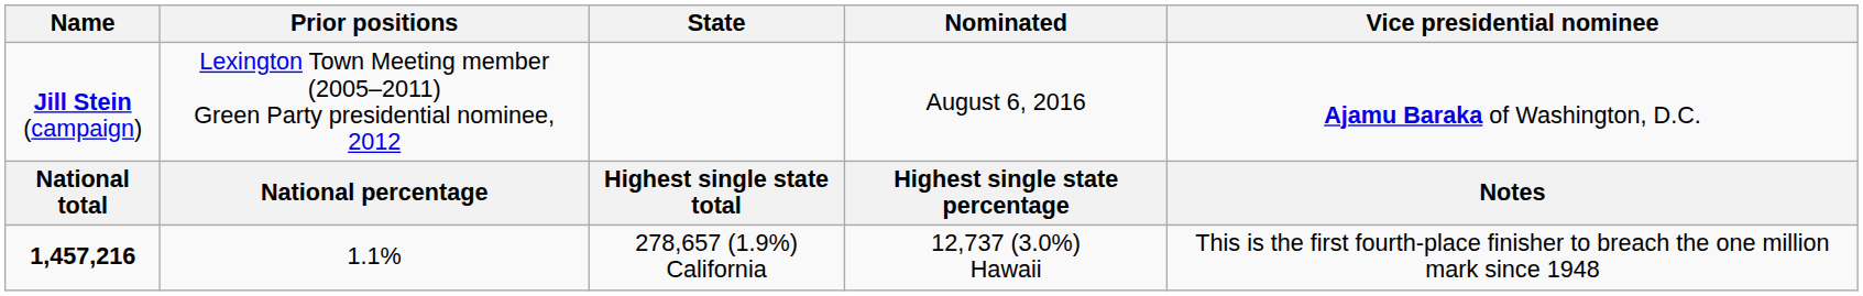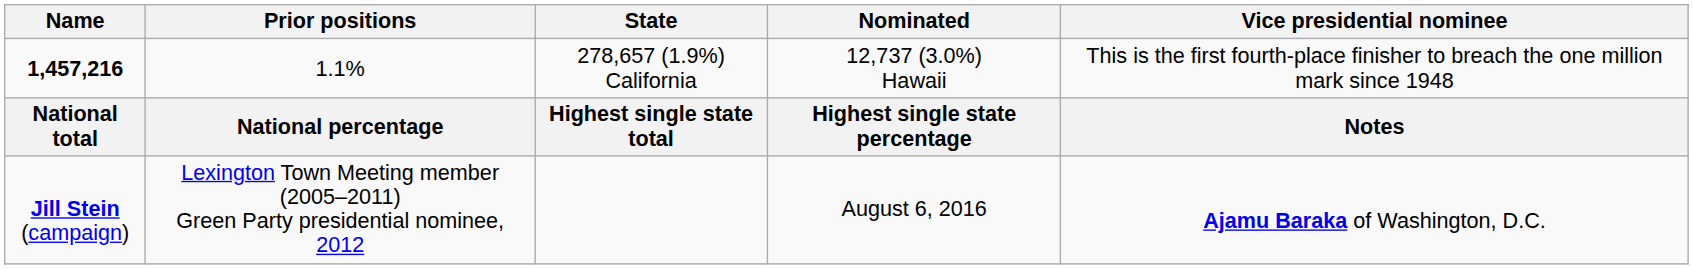rows swapped: Jill Stein (campaign) <-> 1,457,216
